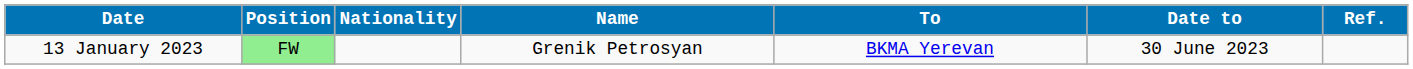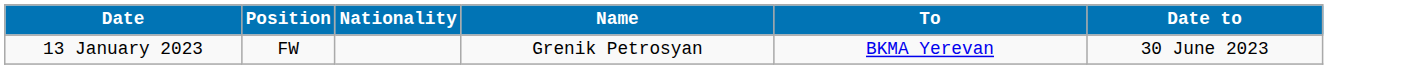- column: Ref.
13 January 2023 | Position: lightgreen background -> no background
